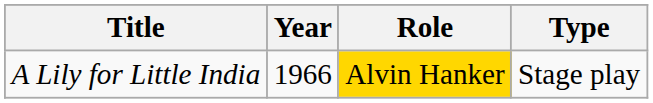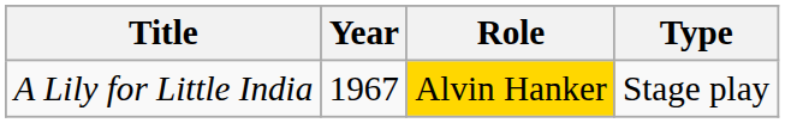A Lily for Little India | Year: 1966 -> 1967
